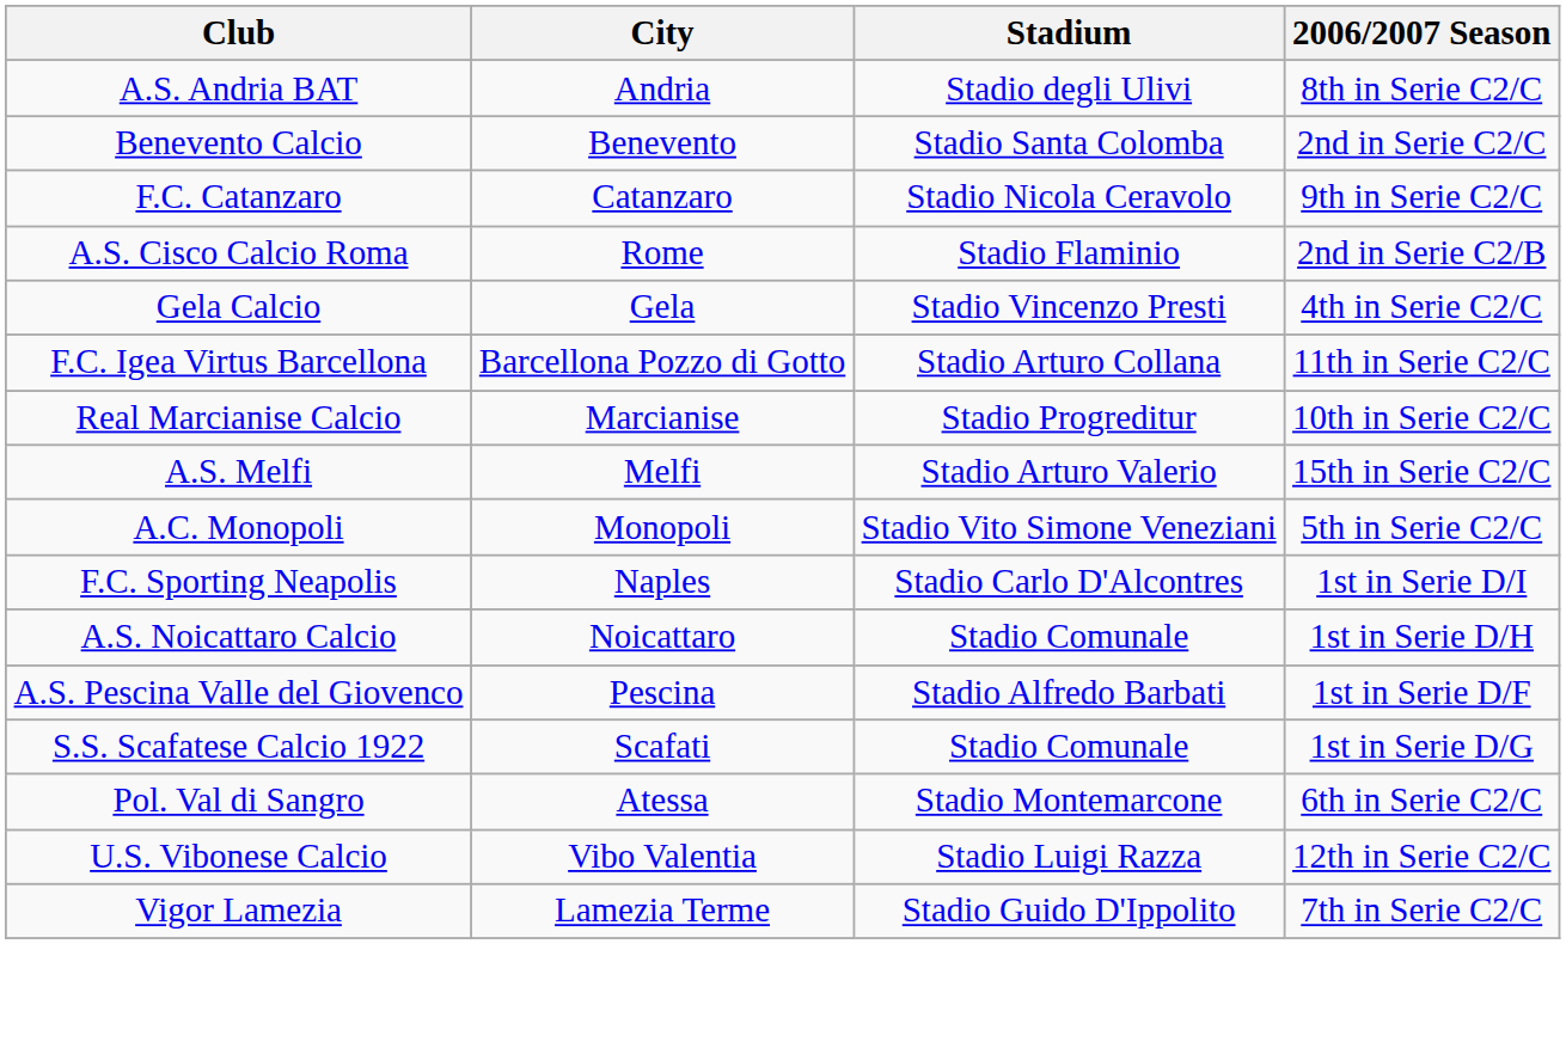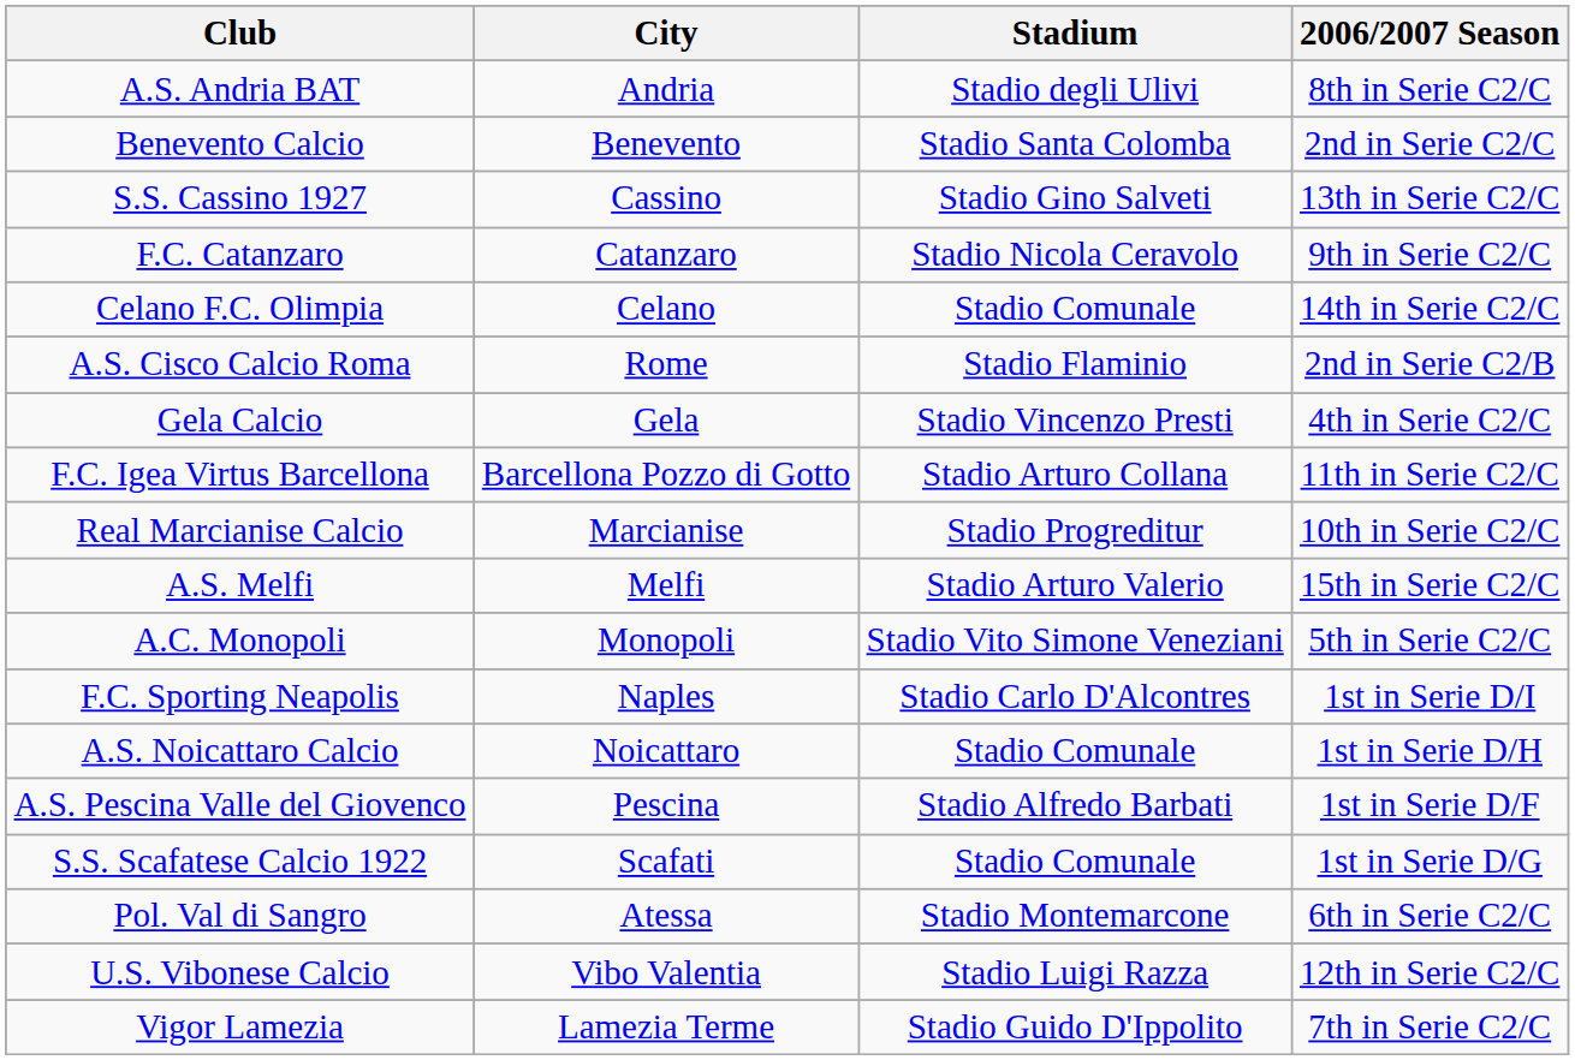+ row: S.S. Cassino 1927 | Cassino | Stadio Gino Salveti | 13th in Serie C2/C
+ row: Celano F.C. Olimpia | Celano | Stadio Comunale | 14th in Serie C2/C
